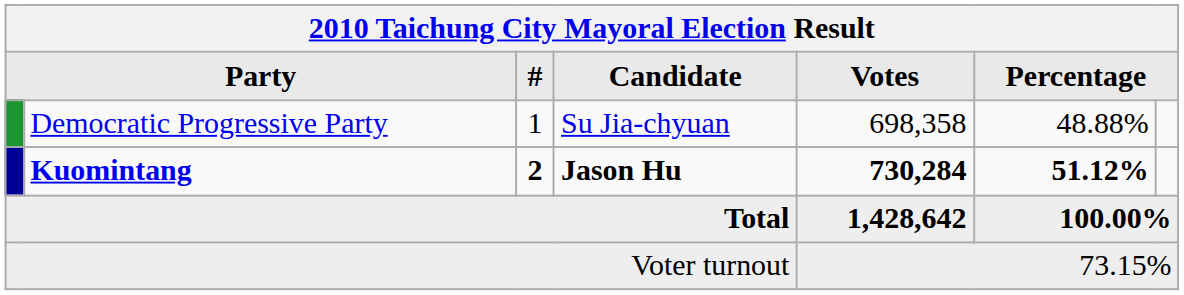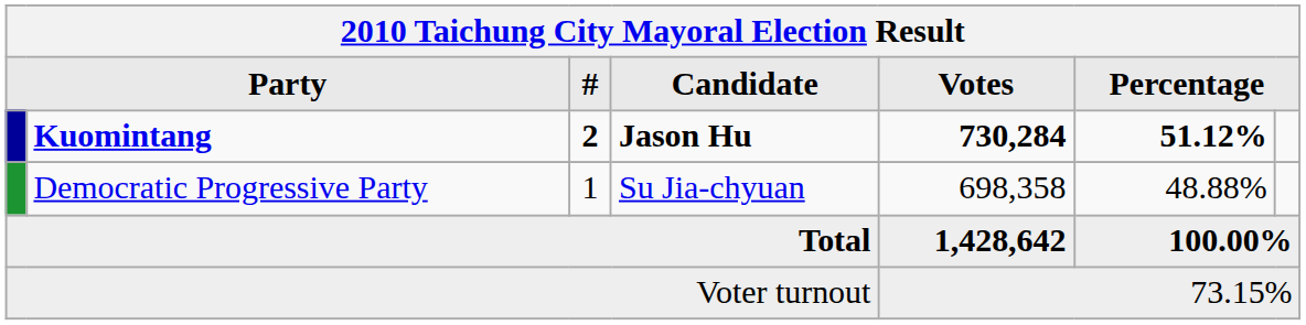rows swapped: Democratic Progressive Party <-> Kuomintang
